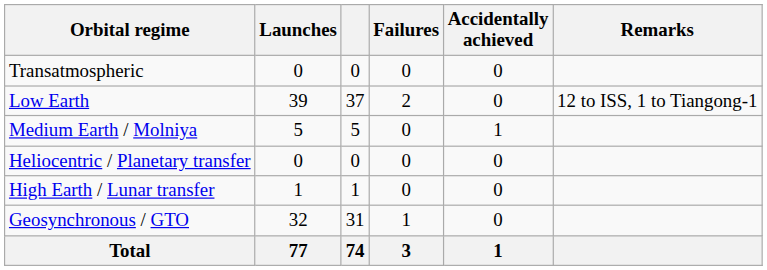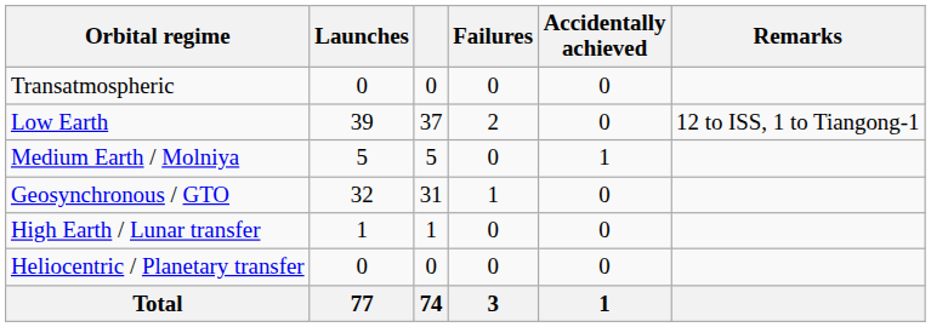rows swapped: Geosynchronous / GTO <-> Heliocentric / Planetary transfer
